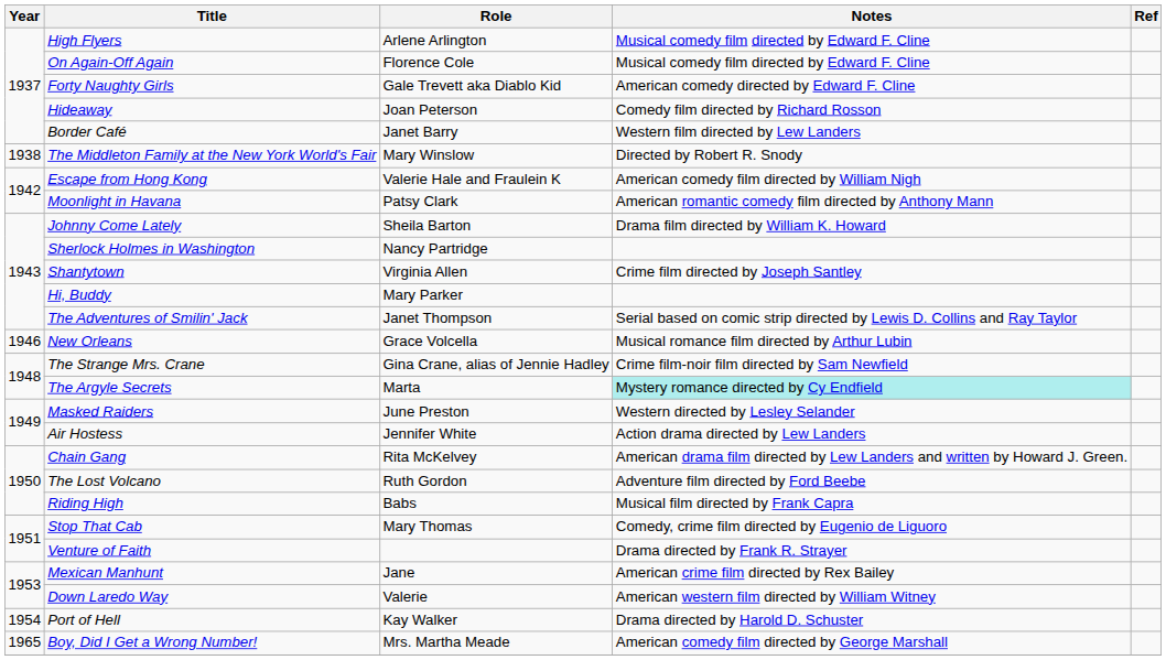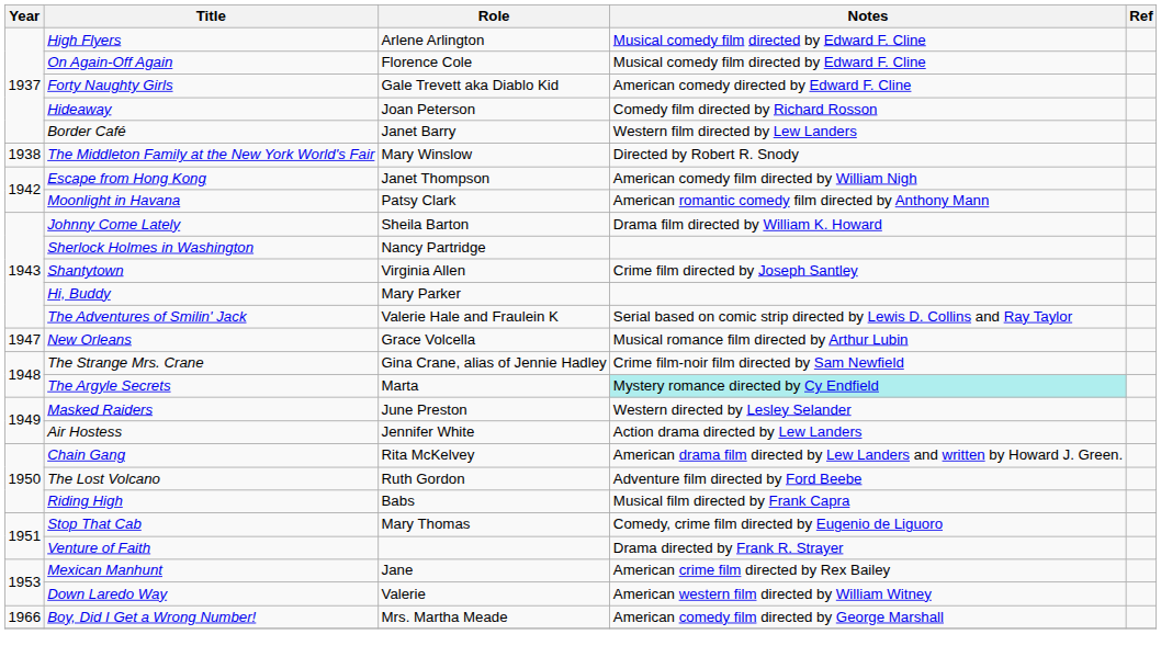Escape from Hong Kong | Role: Valerie Hale and Fraulein K -> Janet Thompson
The Adventures of Smilin' Jack | Role: Janet Thompson -> Valerie Hale and Fraulein K
New Orleans | Year: 1946 -> 1947
- row: 1954 | Port of Hell | Kay Walker | Drama directed by Harold D. Schuster
Boy, Did I Get a Wrong Number! | Year: 1965 -> 1966
